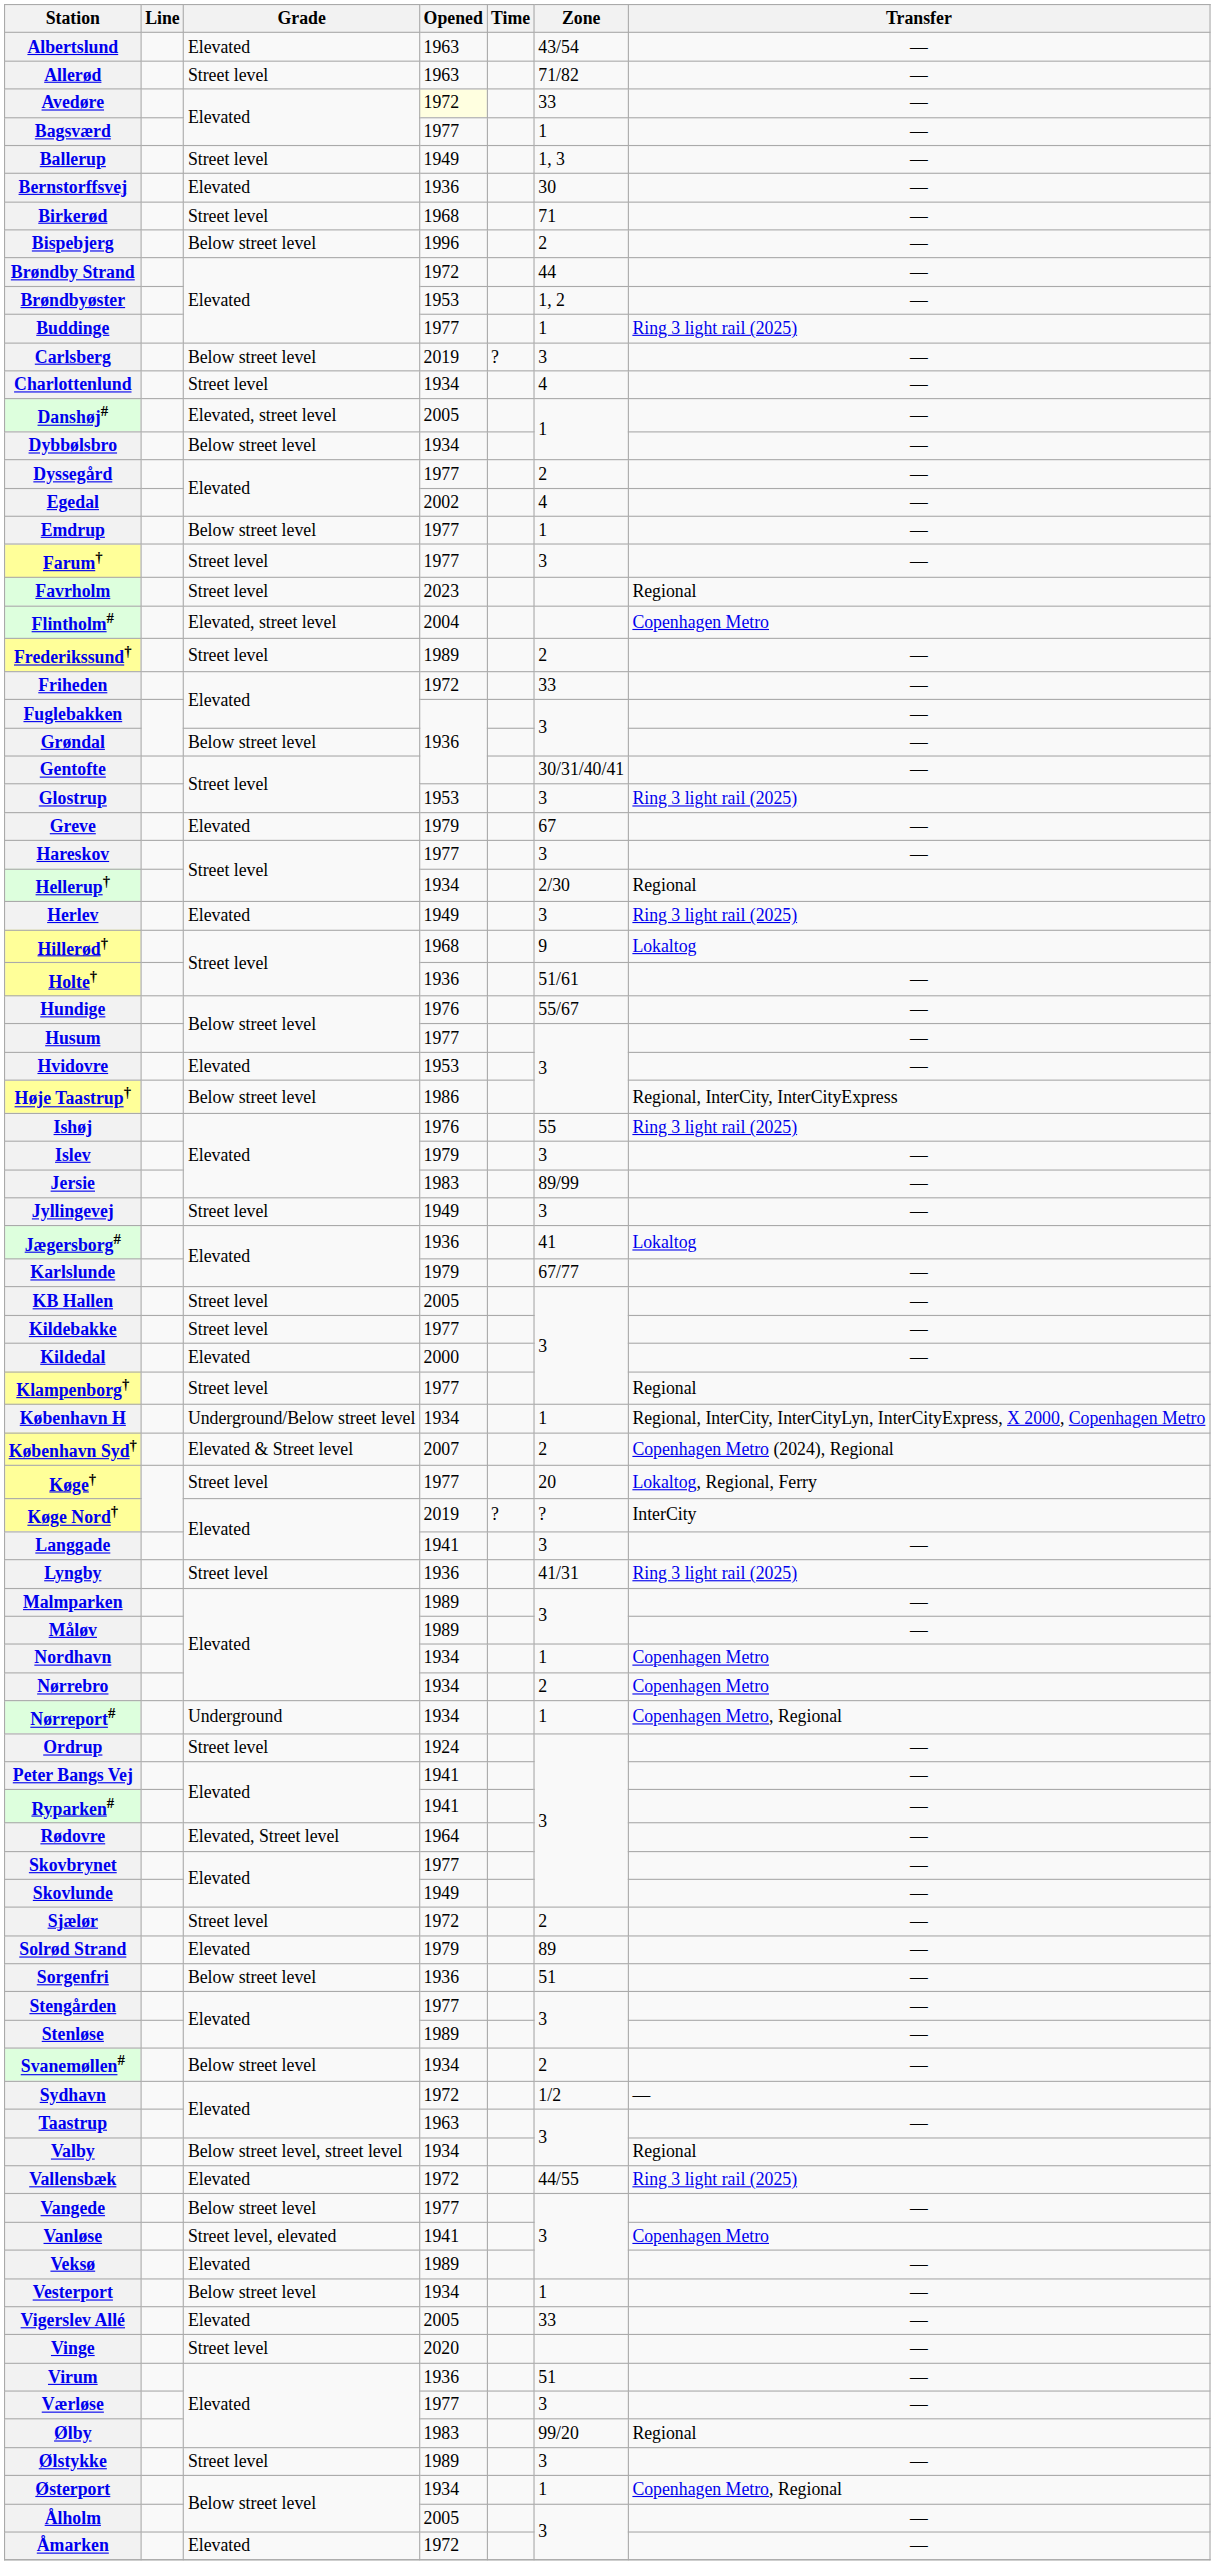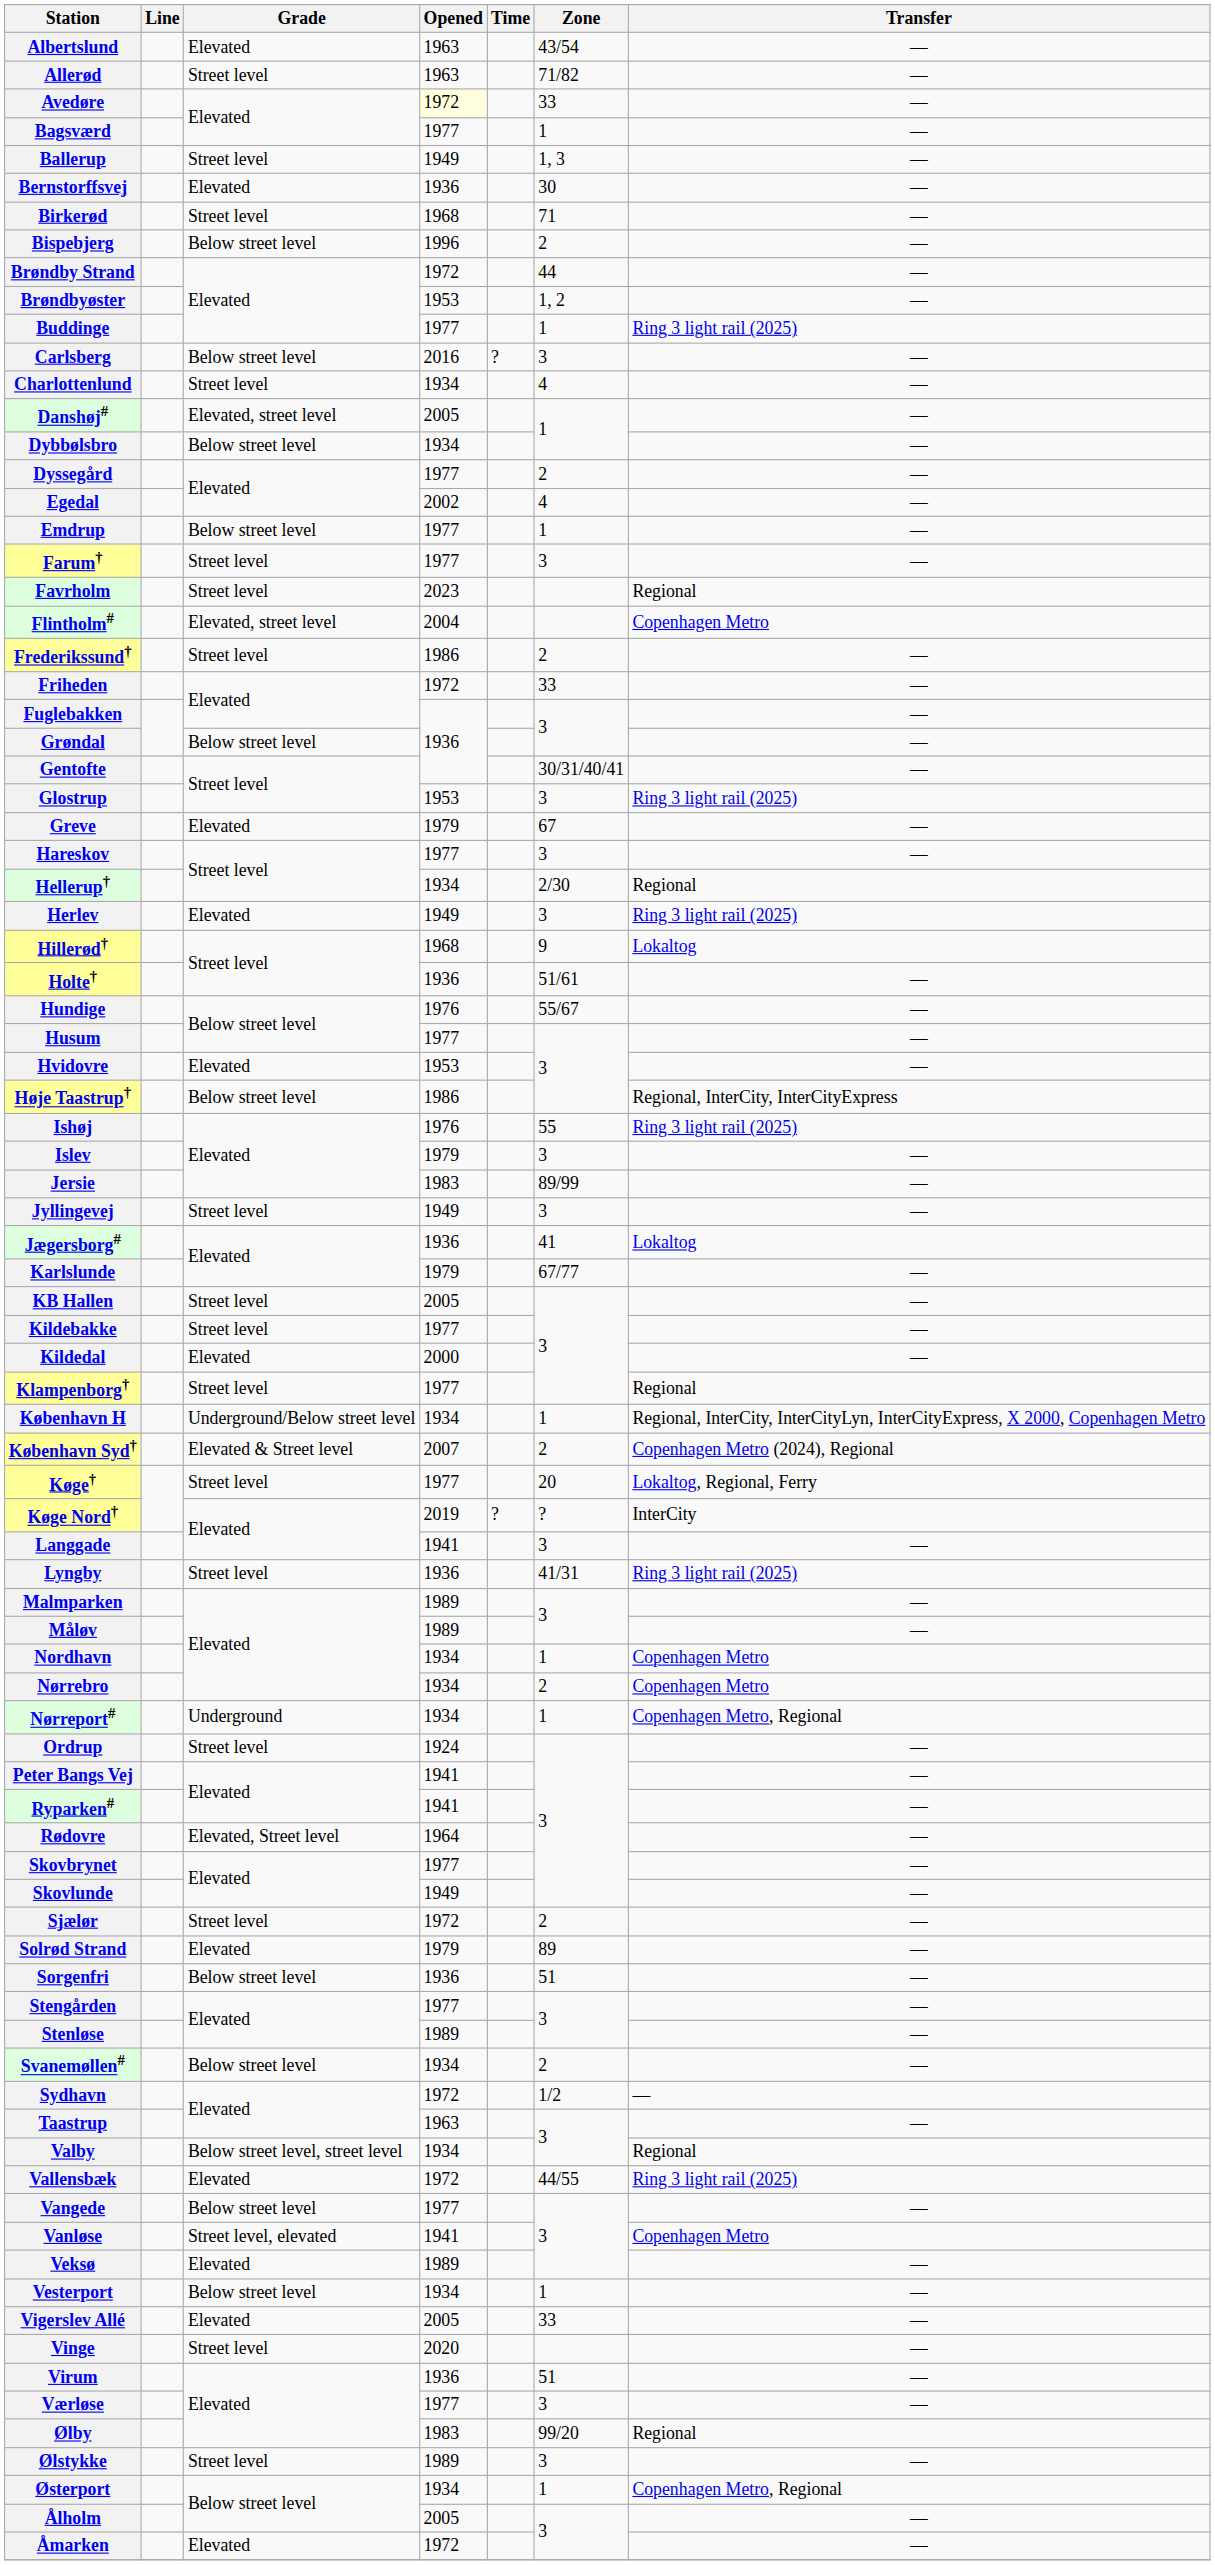Carlsberg | Opened: 2019 -> 2016
Frederikssund† | Opened: 1989 -> 1986
